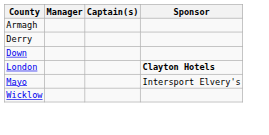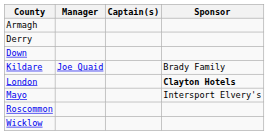+ row: Kildare | Joe Quaid | Brady Family
+ row: Roscommon
